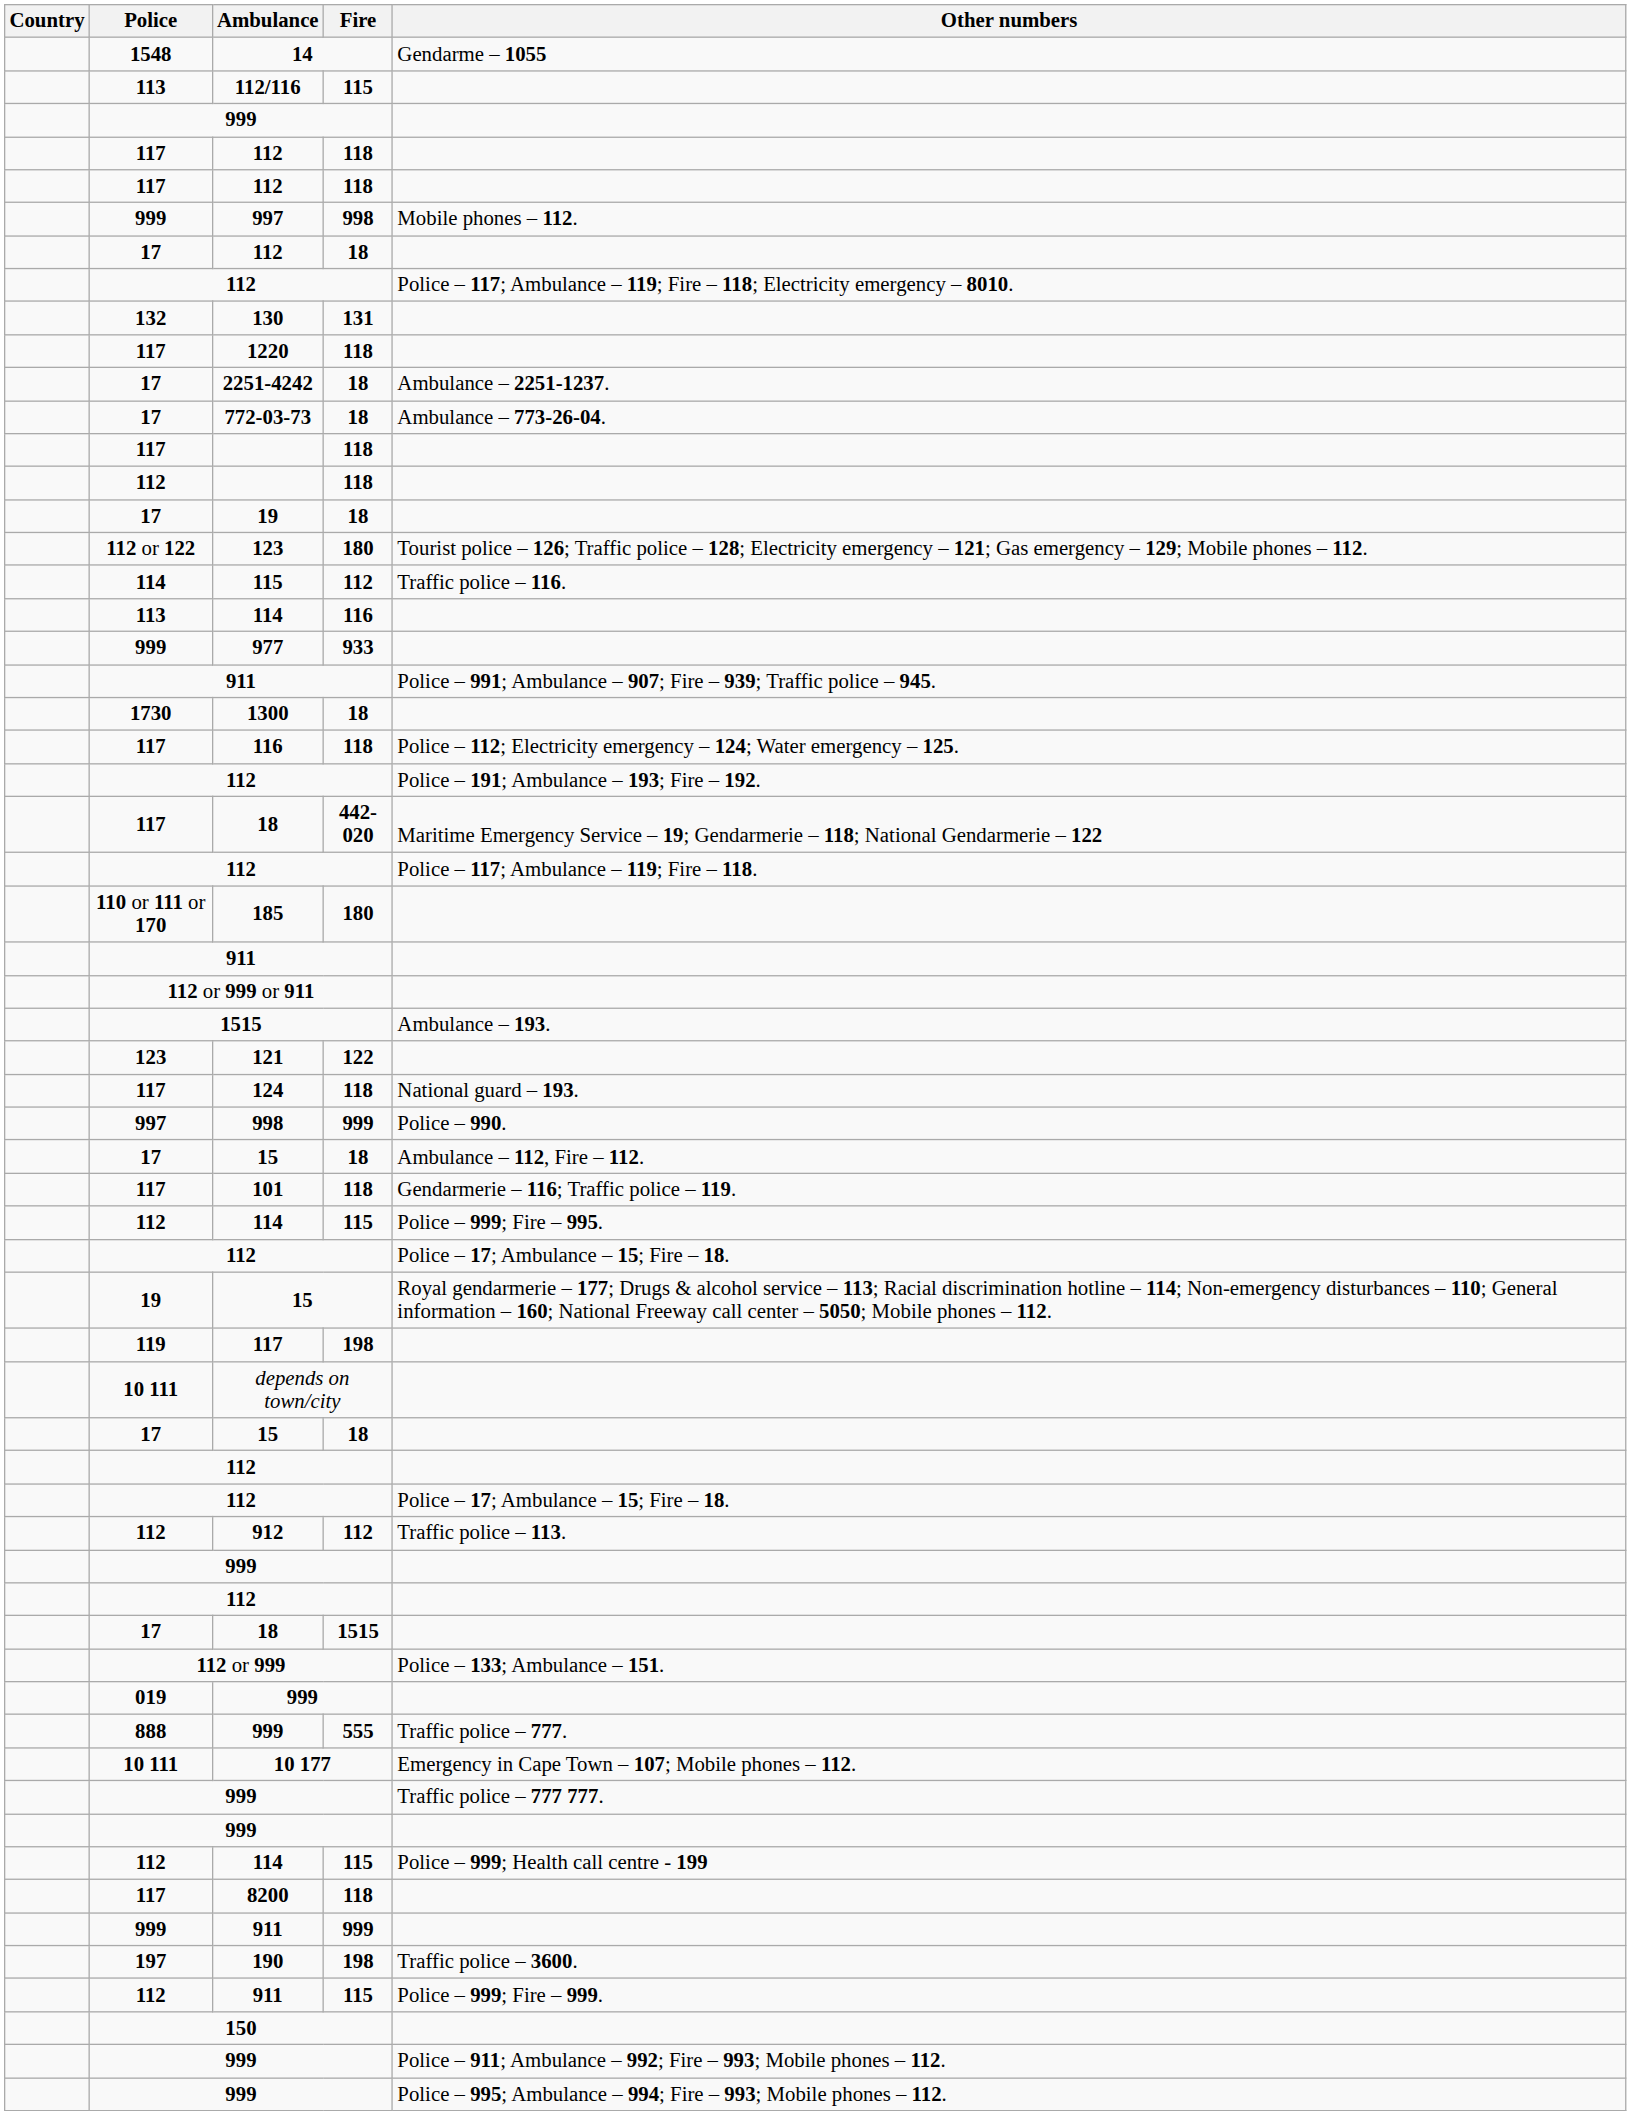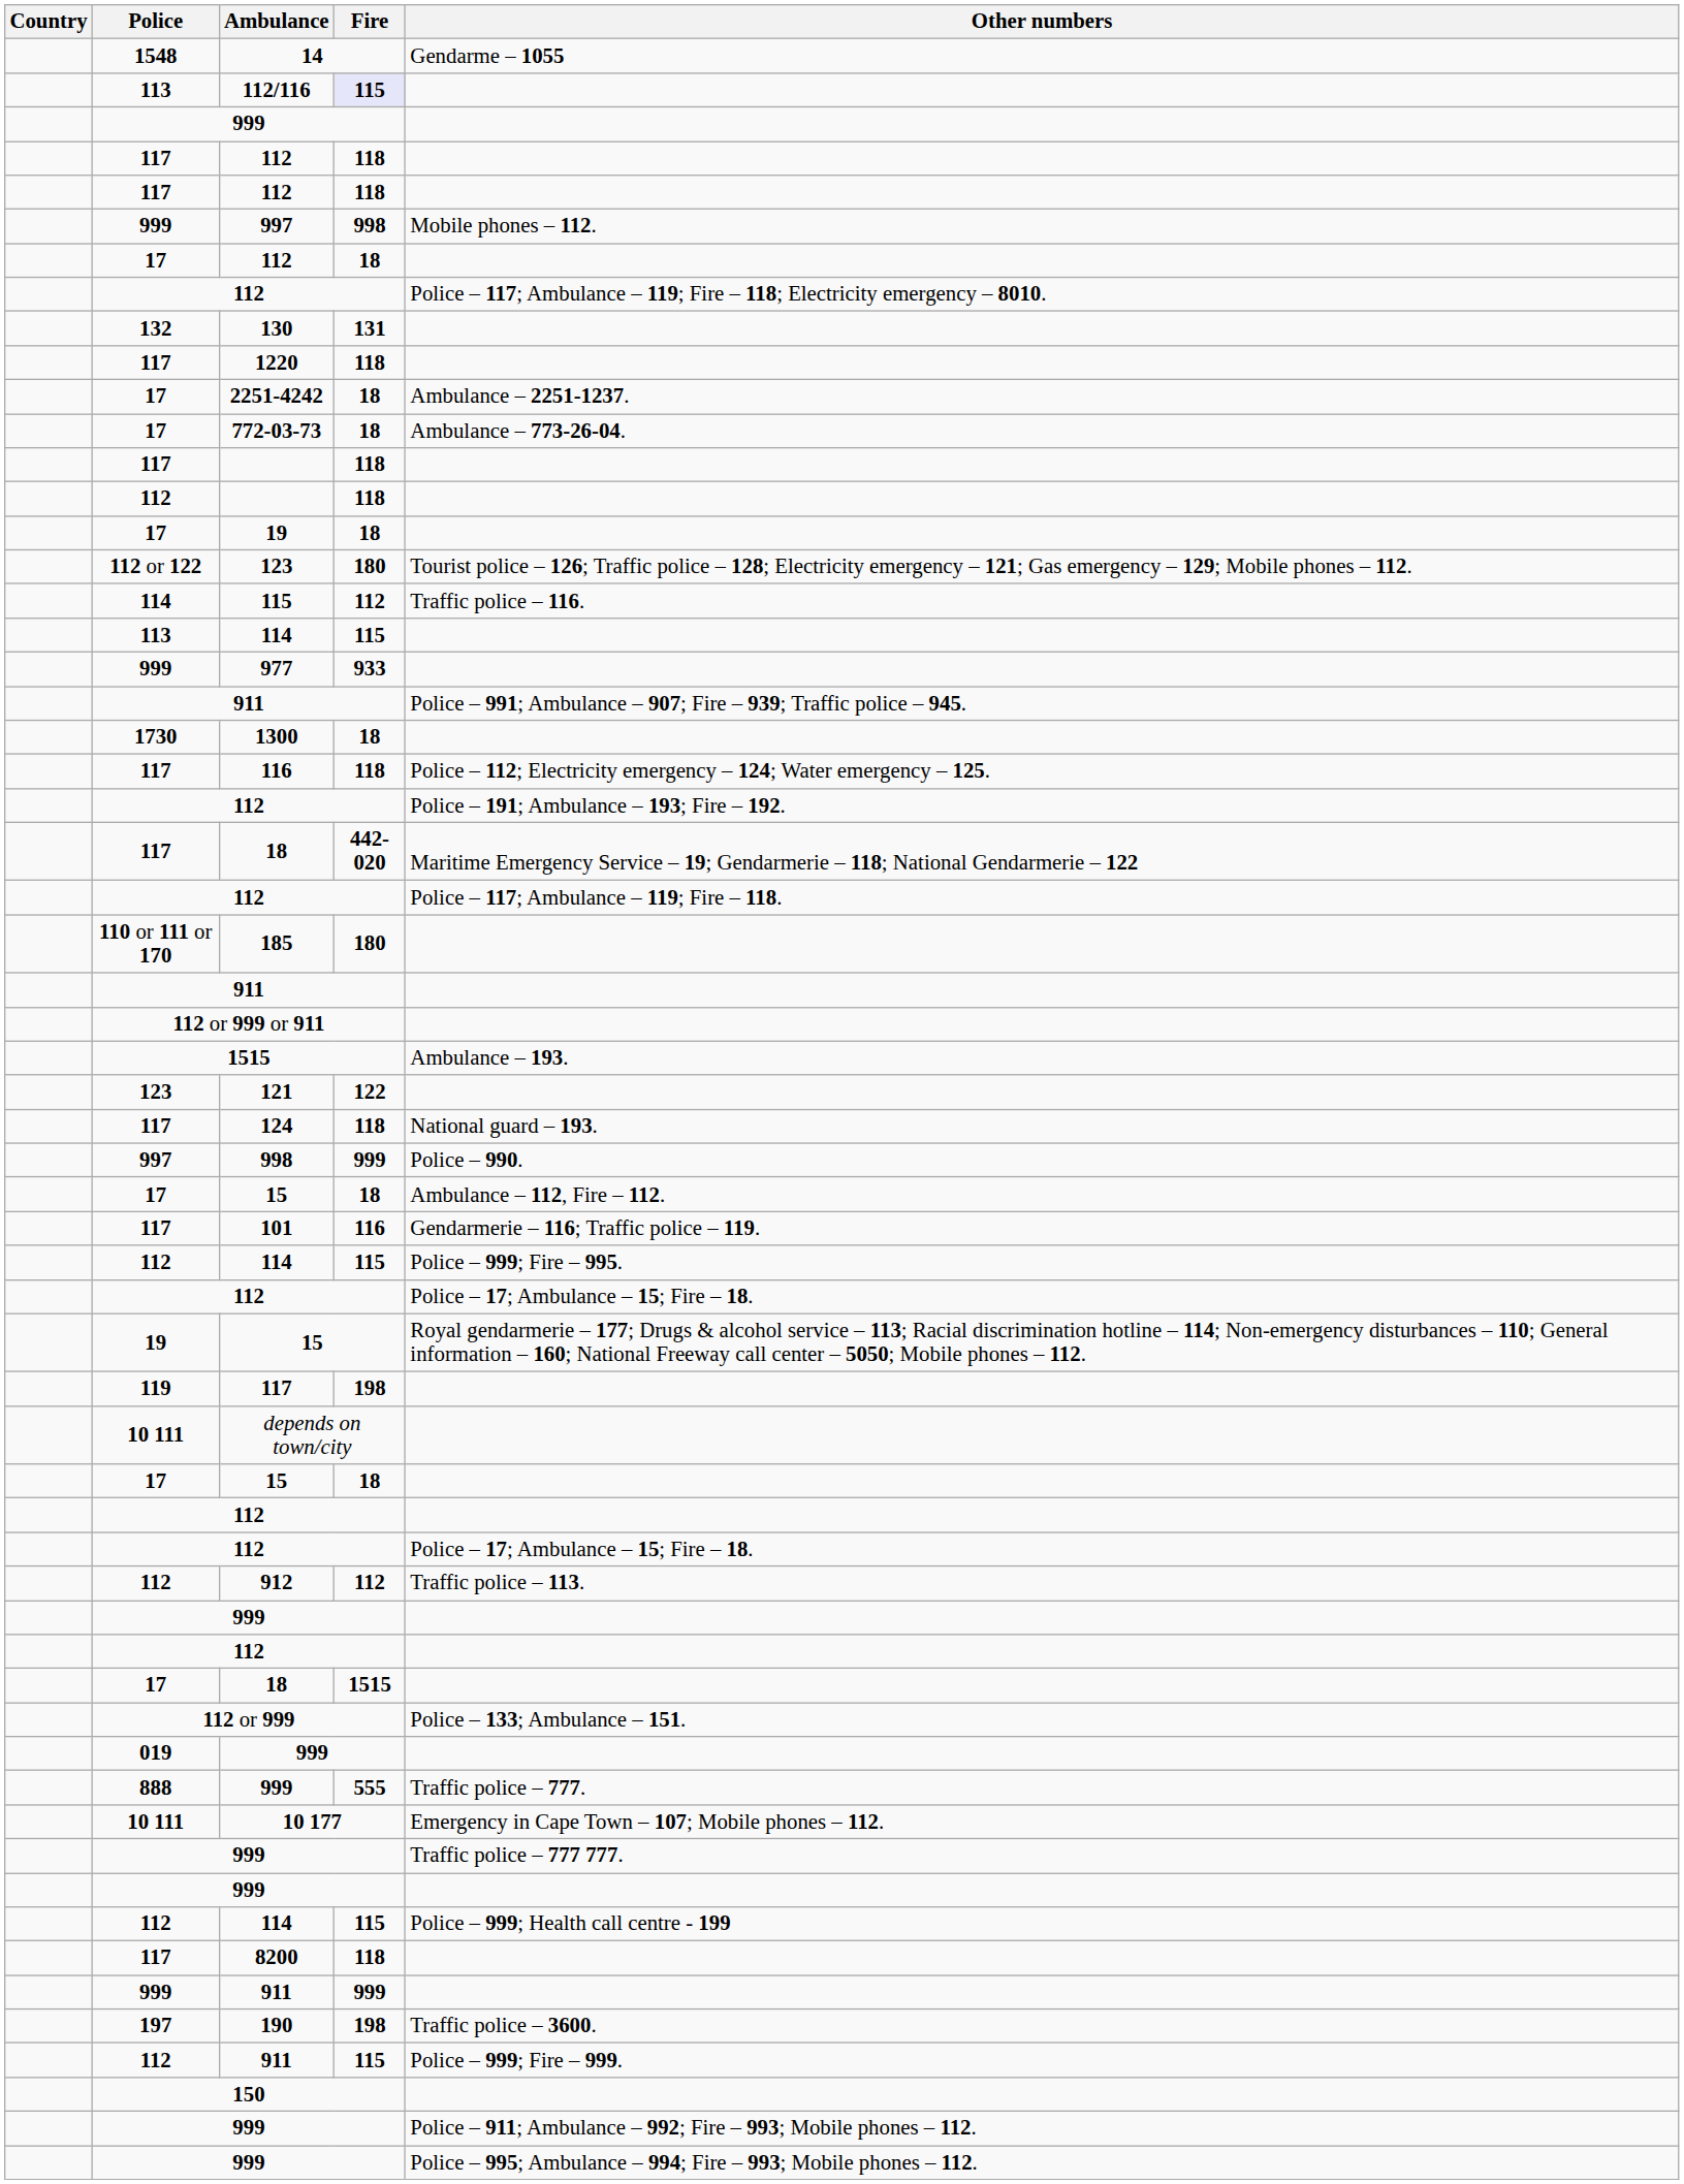112/116 | Fire: no background -> lavender background
113 / 114 | Fire: 116 -> 115
101 | Fire: 118 -> 116
